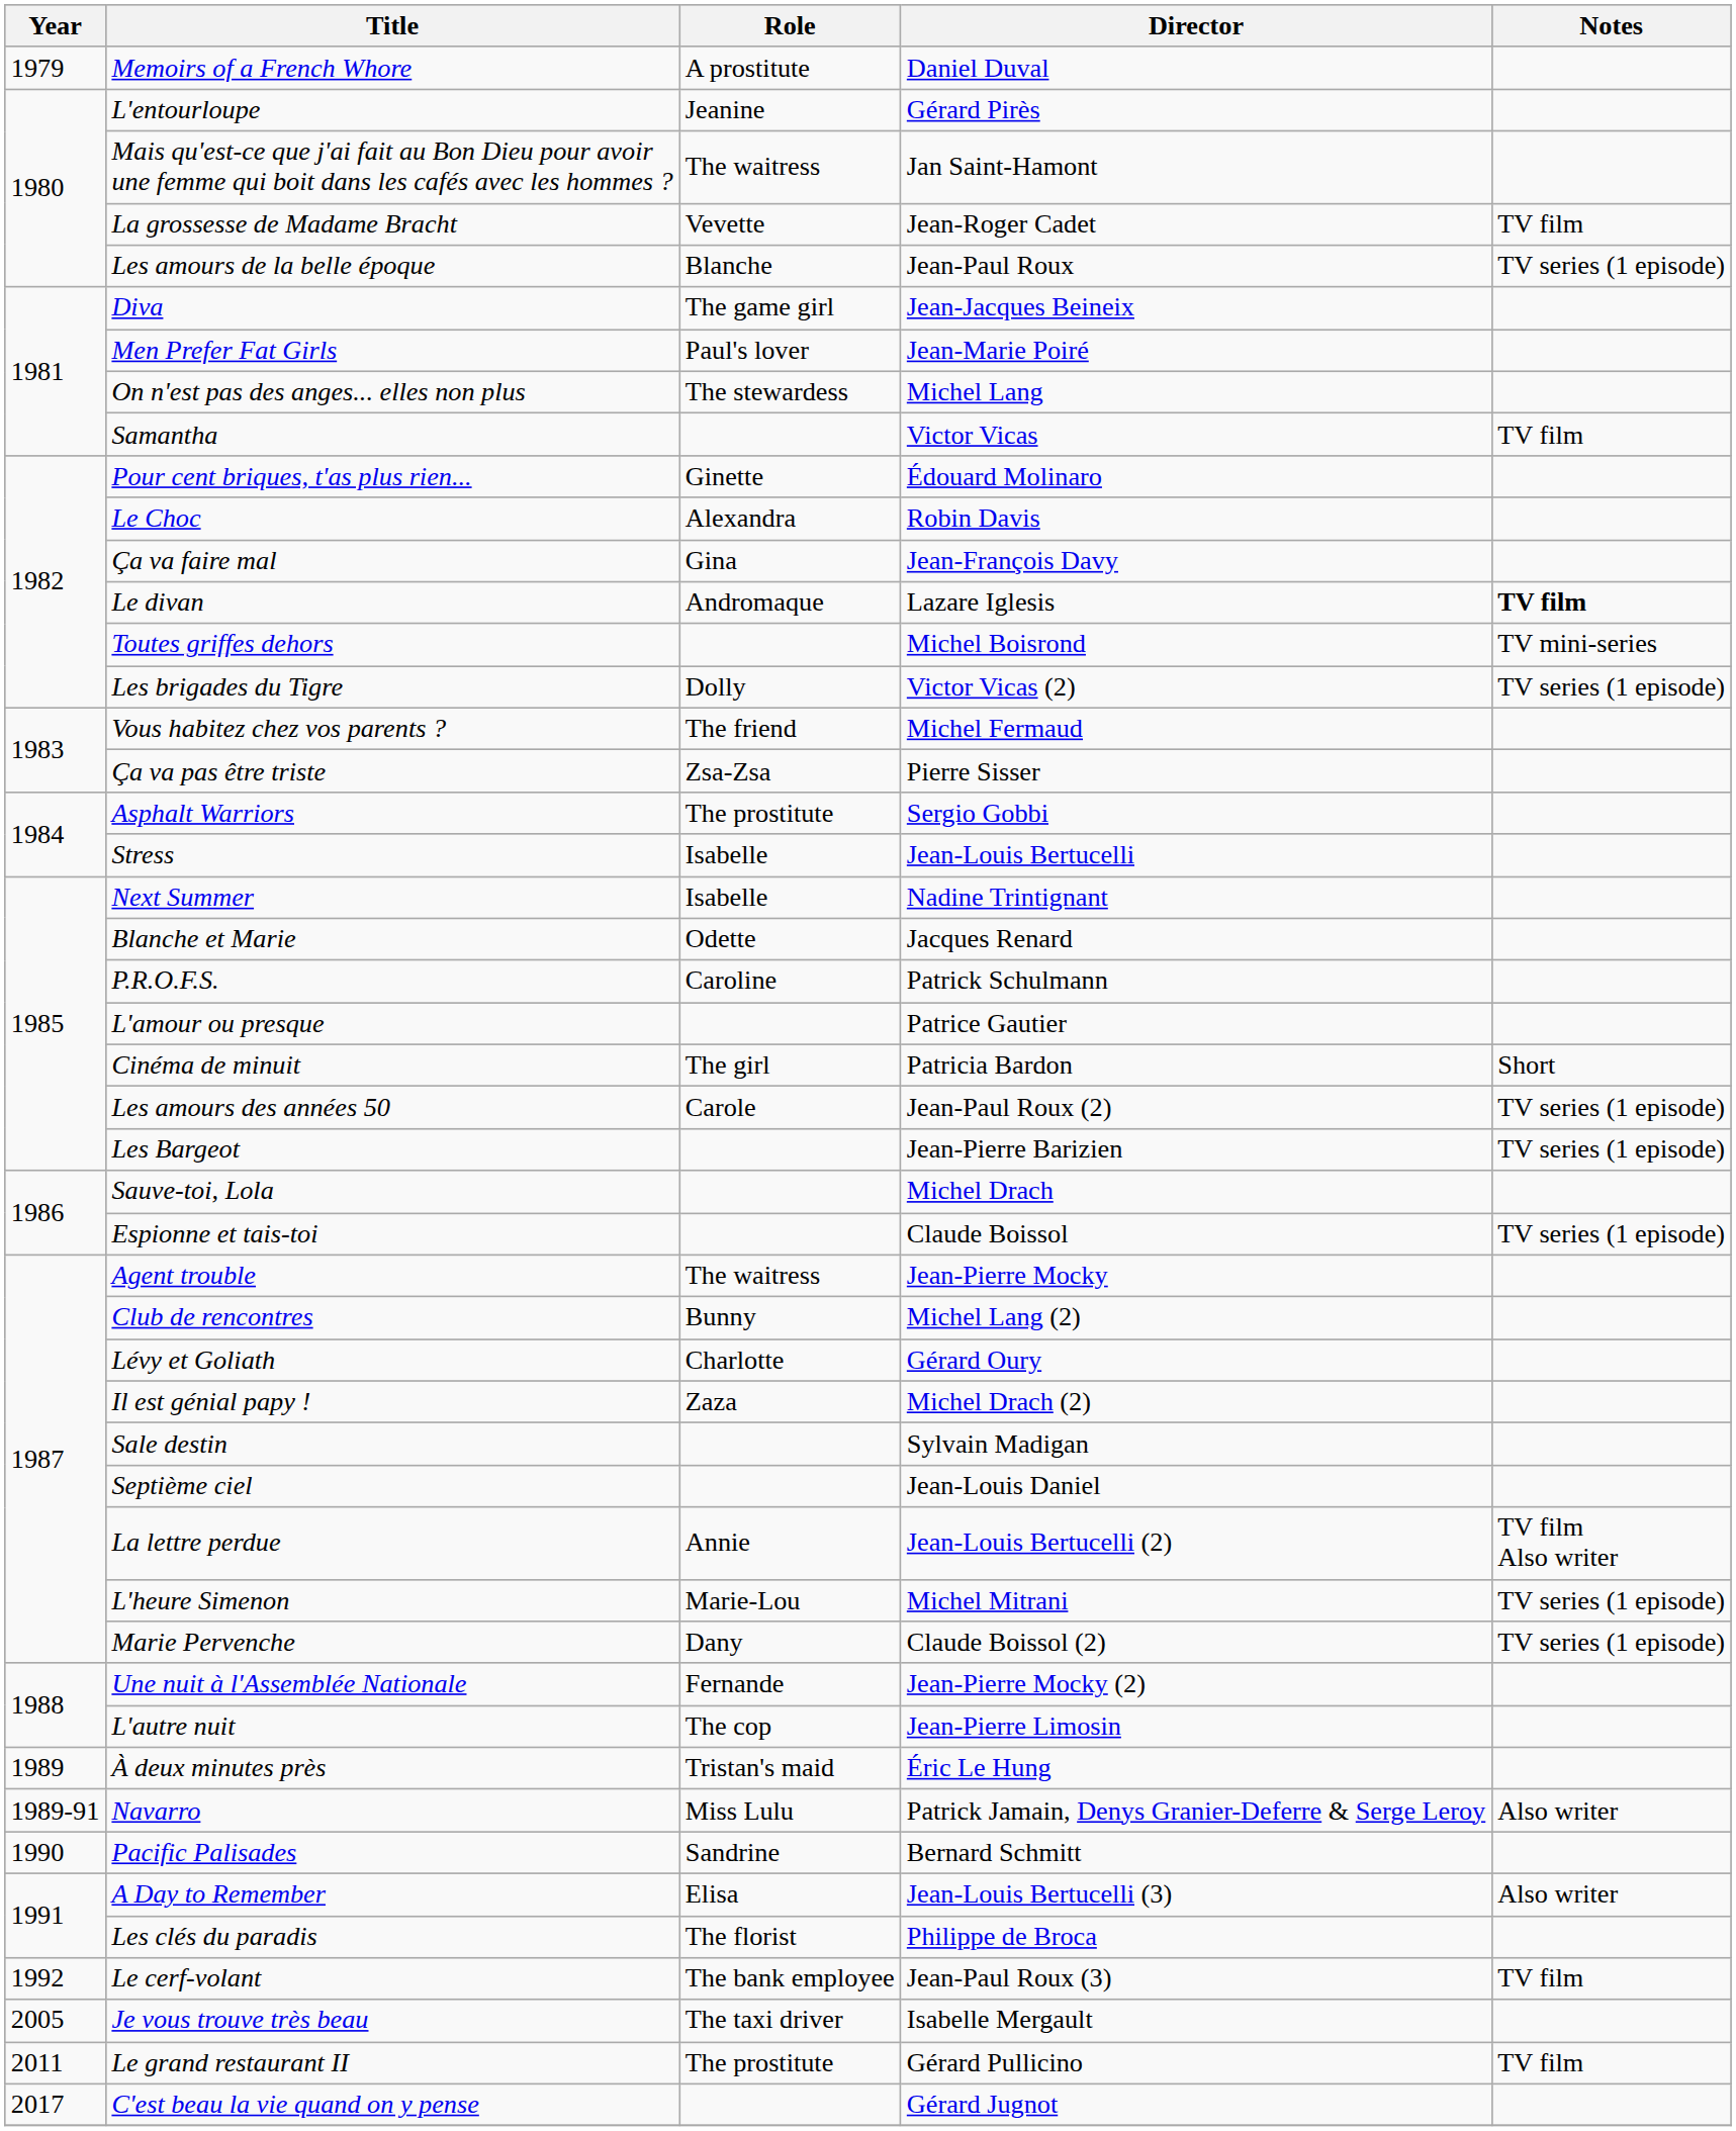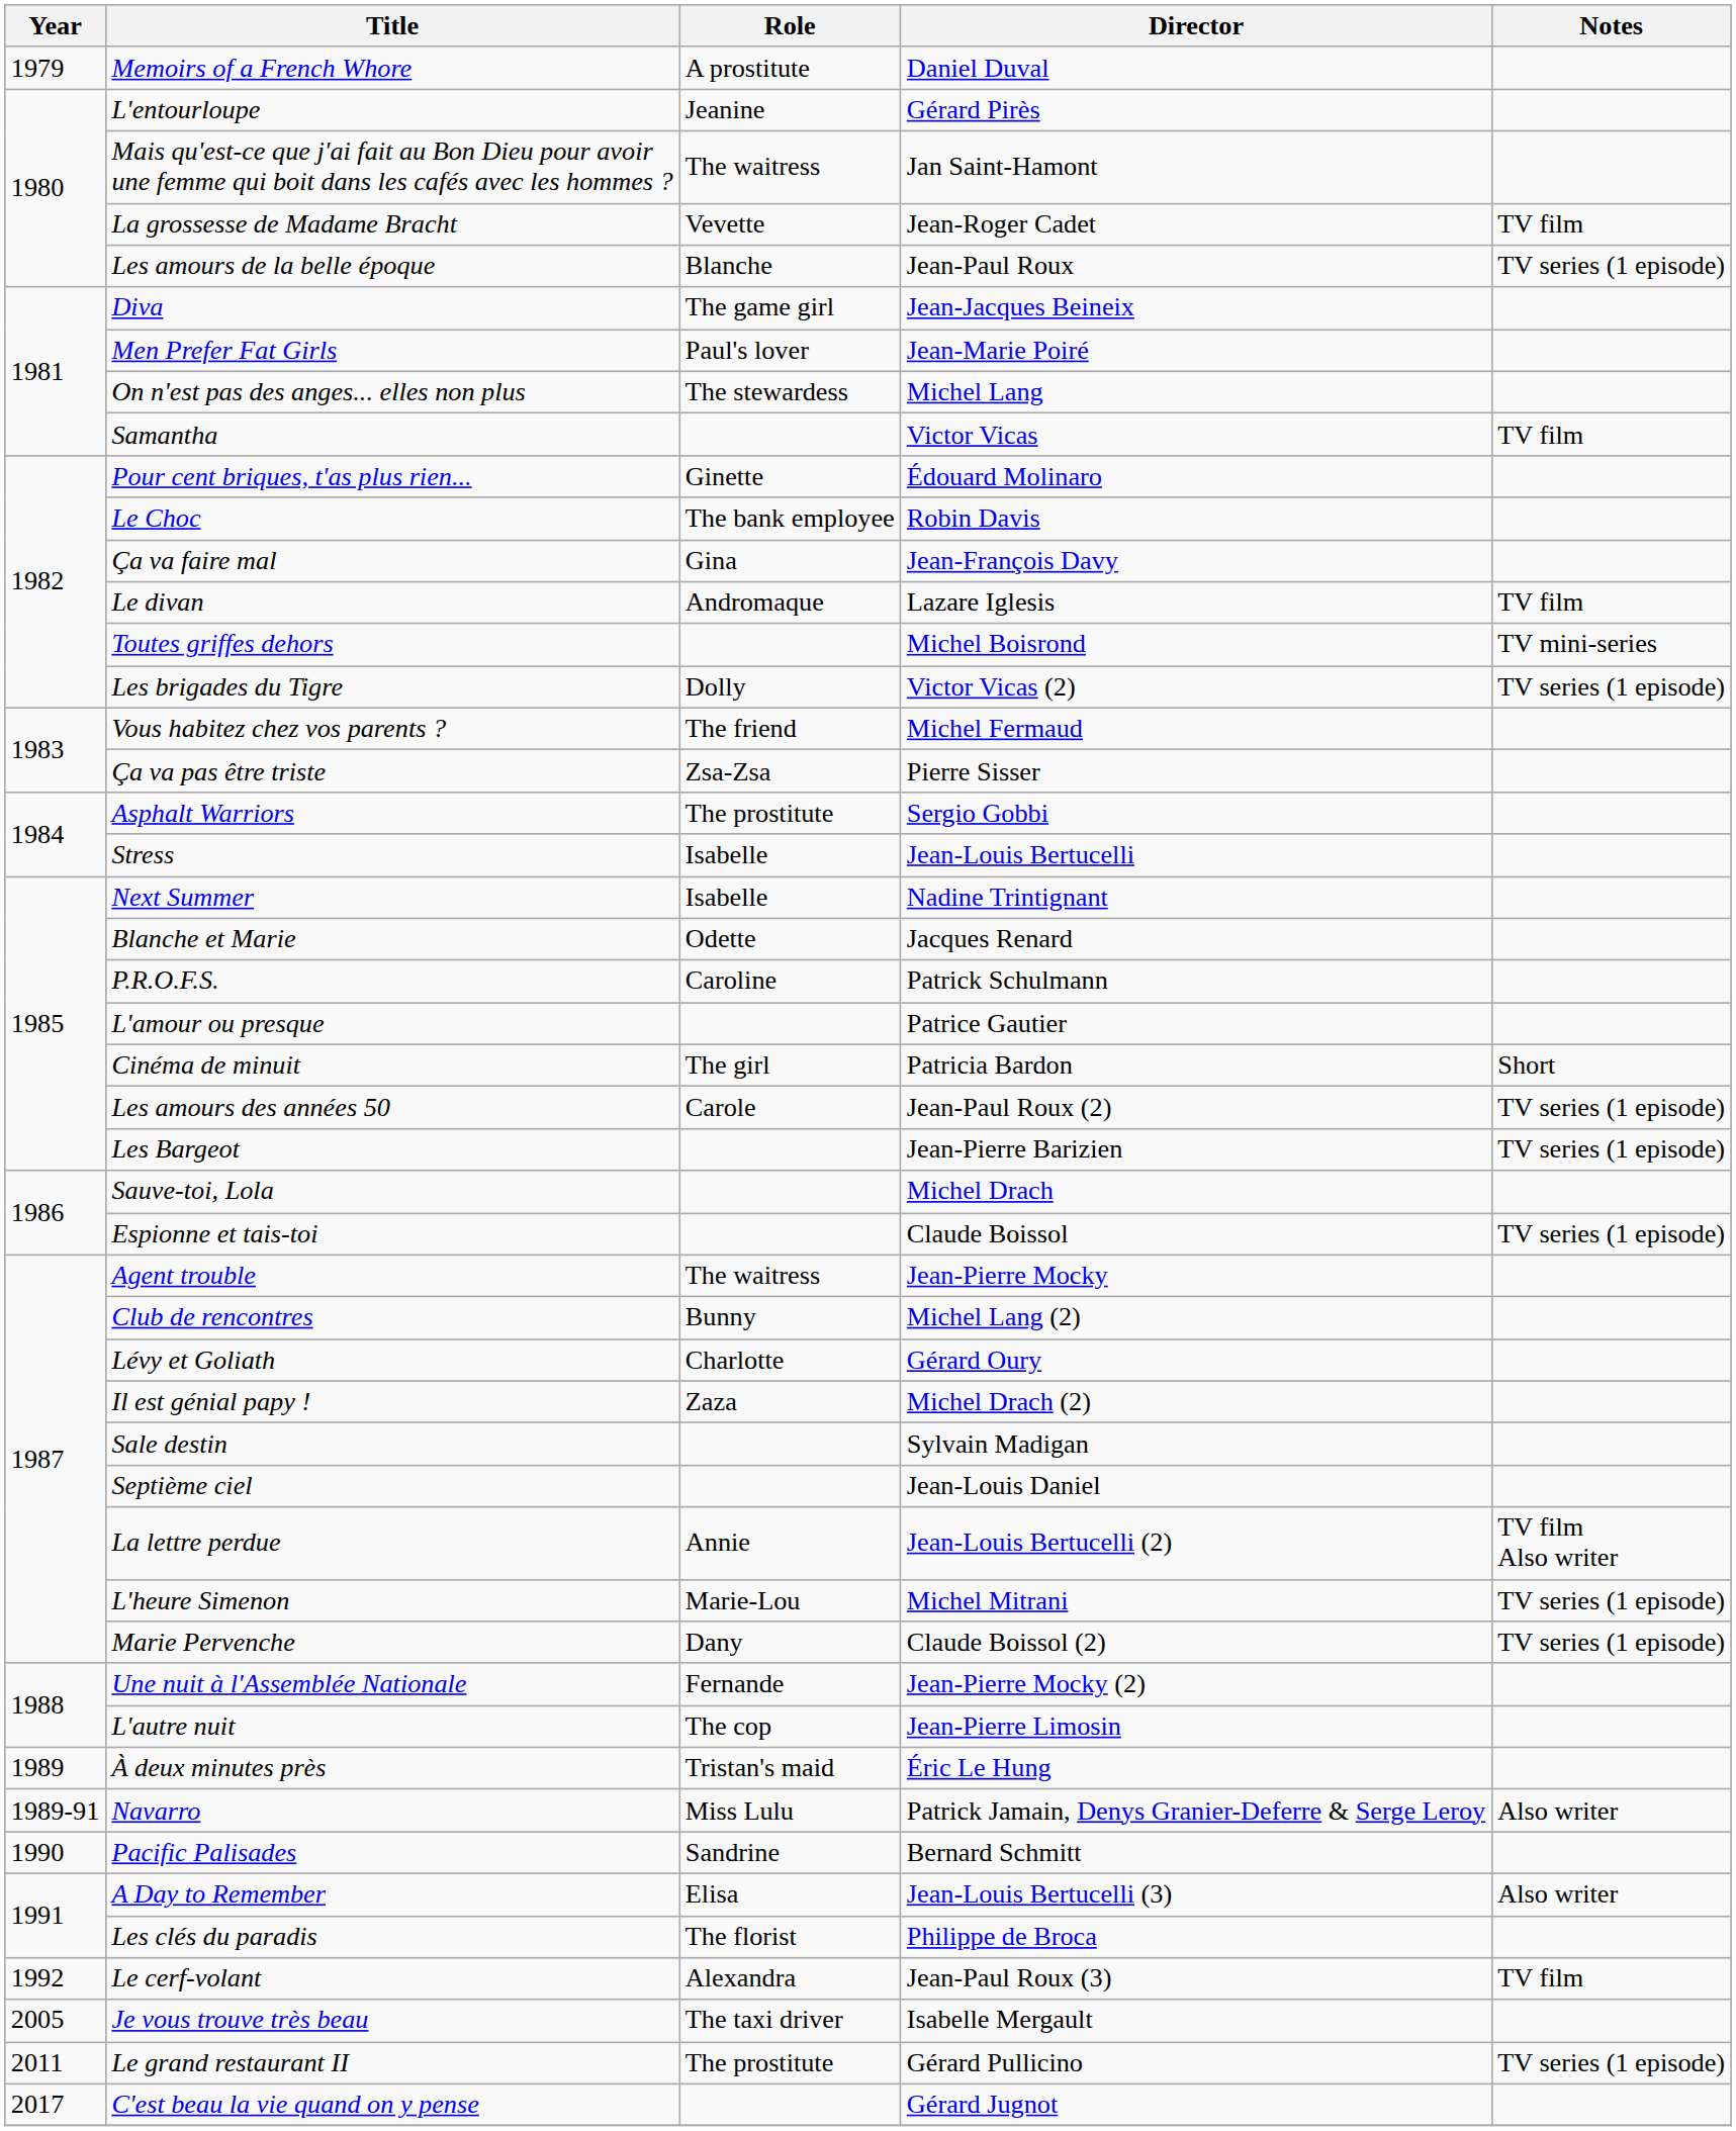Le Choc | Role: Alexandra -> The bank employee
Le divan | Notes: bold -> normal
Le cerf-volant | Role: The bank employee -> Alexandra
Le grand restaurant II | Notes: TV film -> TV series (1 episode)
